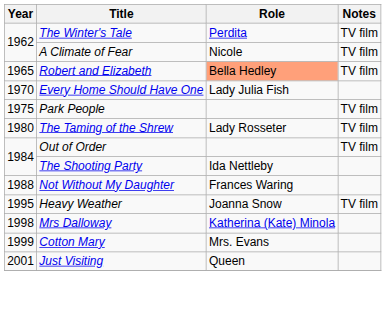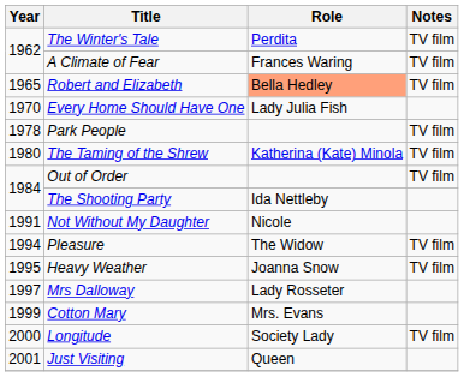A Climate of Fear | Role: Nicole -> Frances Waring
Park People | Year: 1975 -> 1978
The Taming of the Shrew | Role: Lady Rosseter -> Katherina (Kate) Minola
Not Without My Daughter | Year: 1988 -> 1991
Not Without My Daughter | Role: Frances Waring -> Nicole
+ row: 1994 | Pleasure | The Widow | TV film
Mrs Dalloway | Year: 1998 -> 1997
Mrs Dalloway | Role: Katherina (Kate) Minola -> Lady Rosseter
+ row: 2000 | Longitude | Society Lady | TV film
